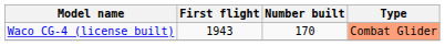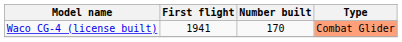Waco CG-4 (license built) | First flight: 1943 -> 1941
